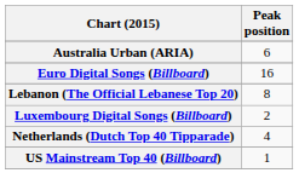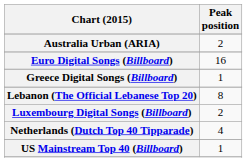Australia Urban (ARIA) | Peak position: 6 -> 2
+ row: Greece Digital Songs (Billboard) | 1
